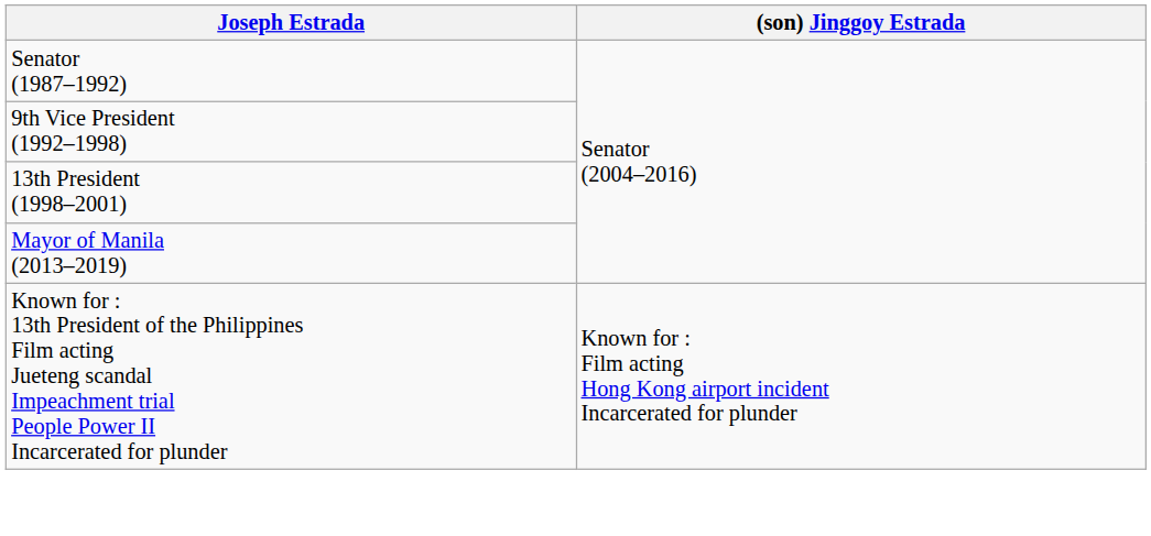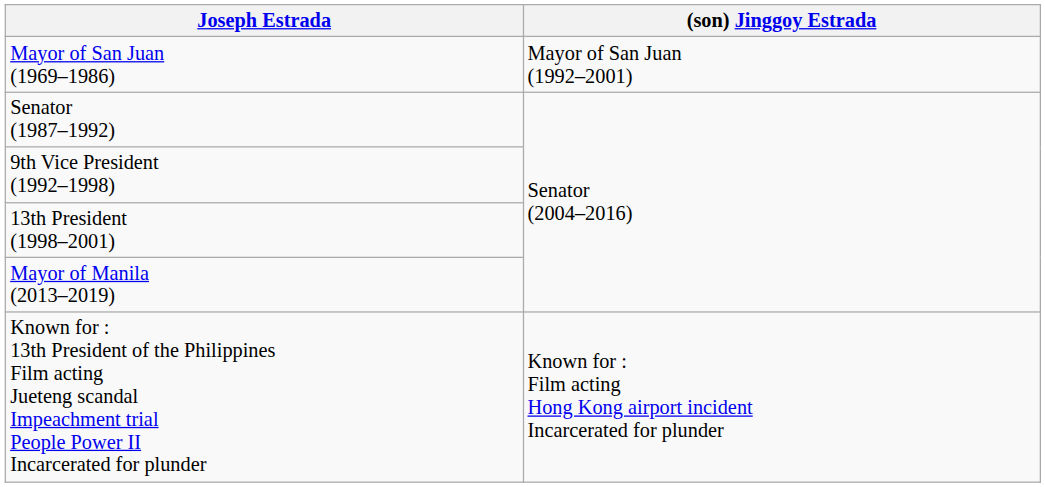+ row: Mayor of San Juan (1969–1986) | Mayor of San Juan (1992–2001)
